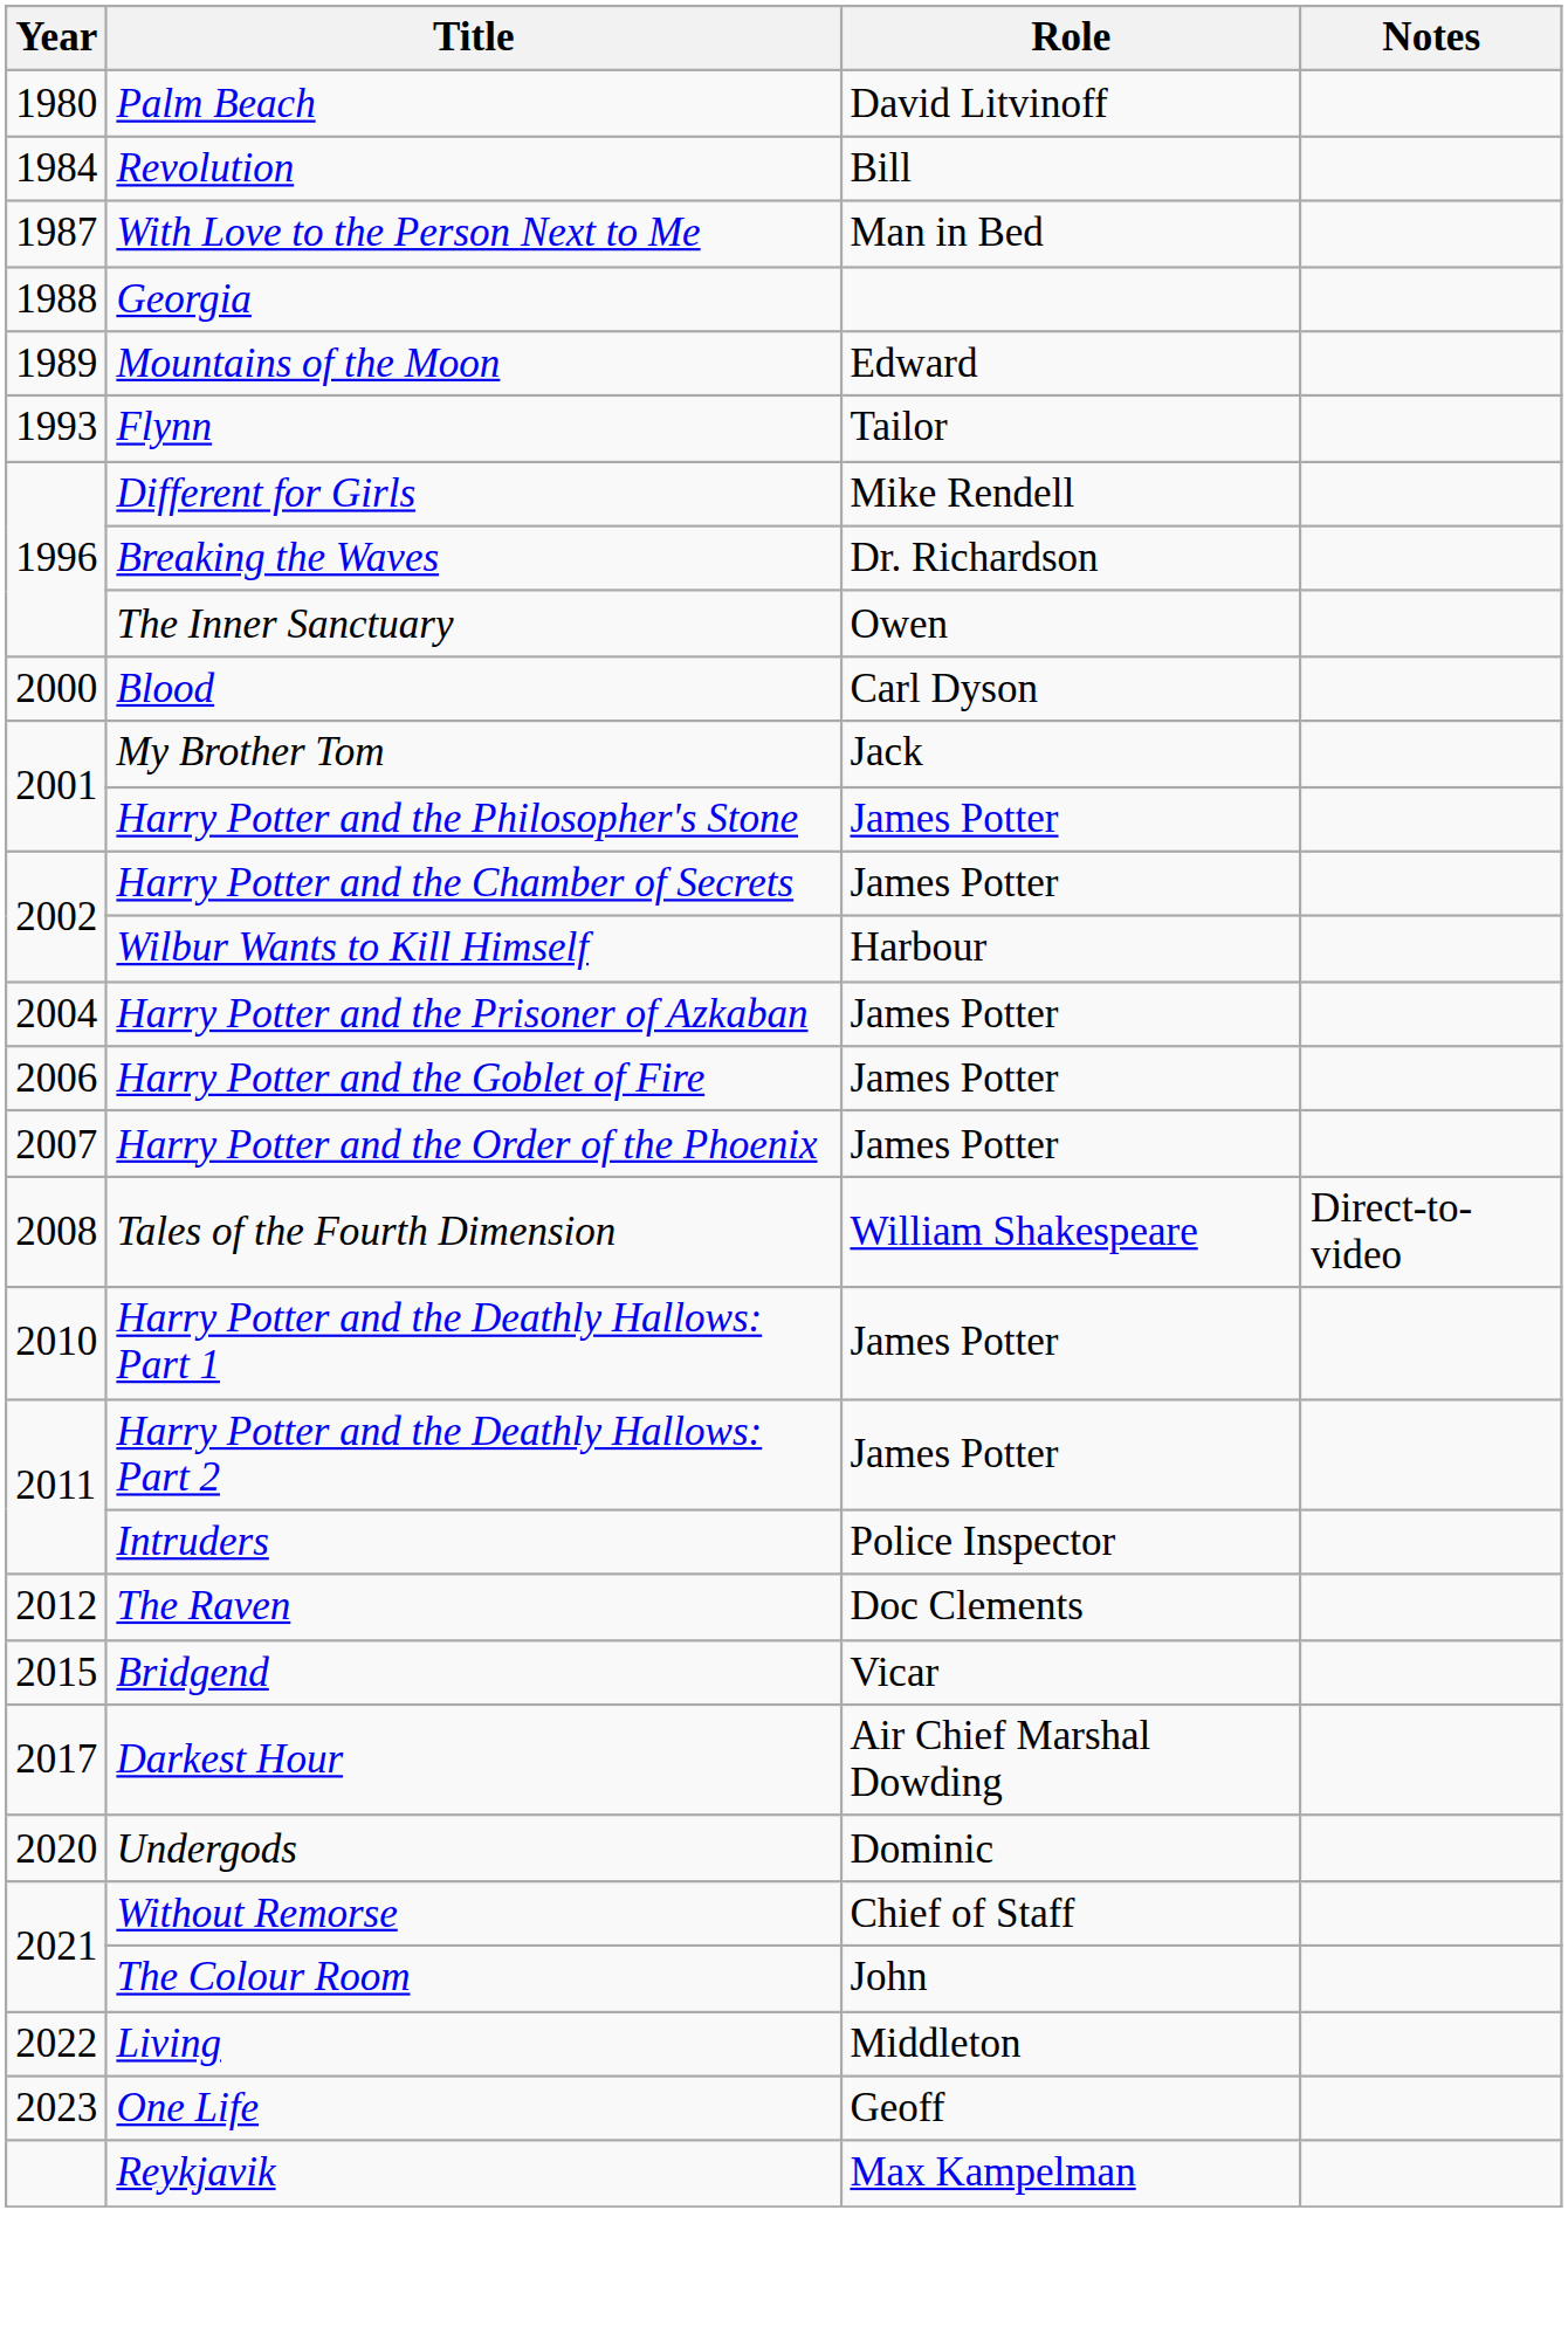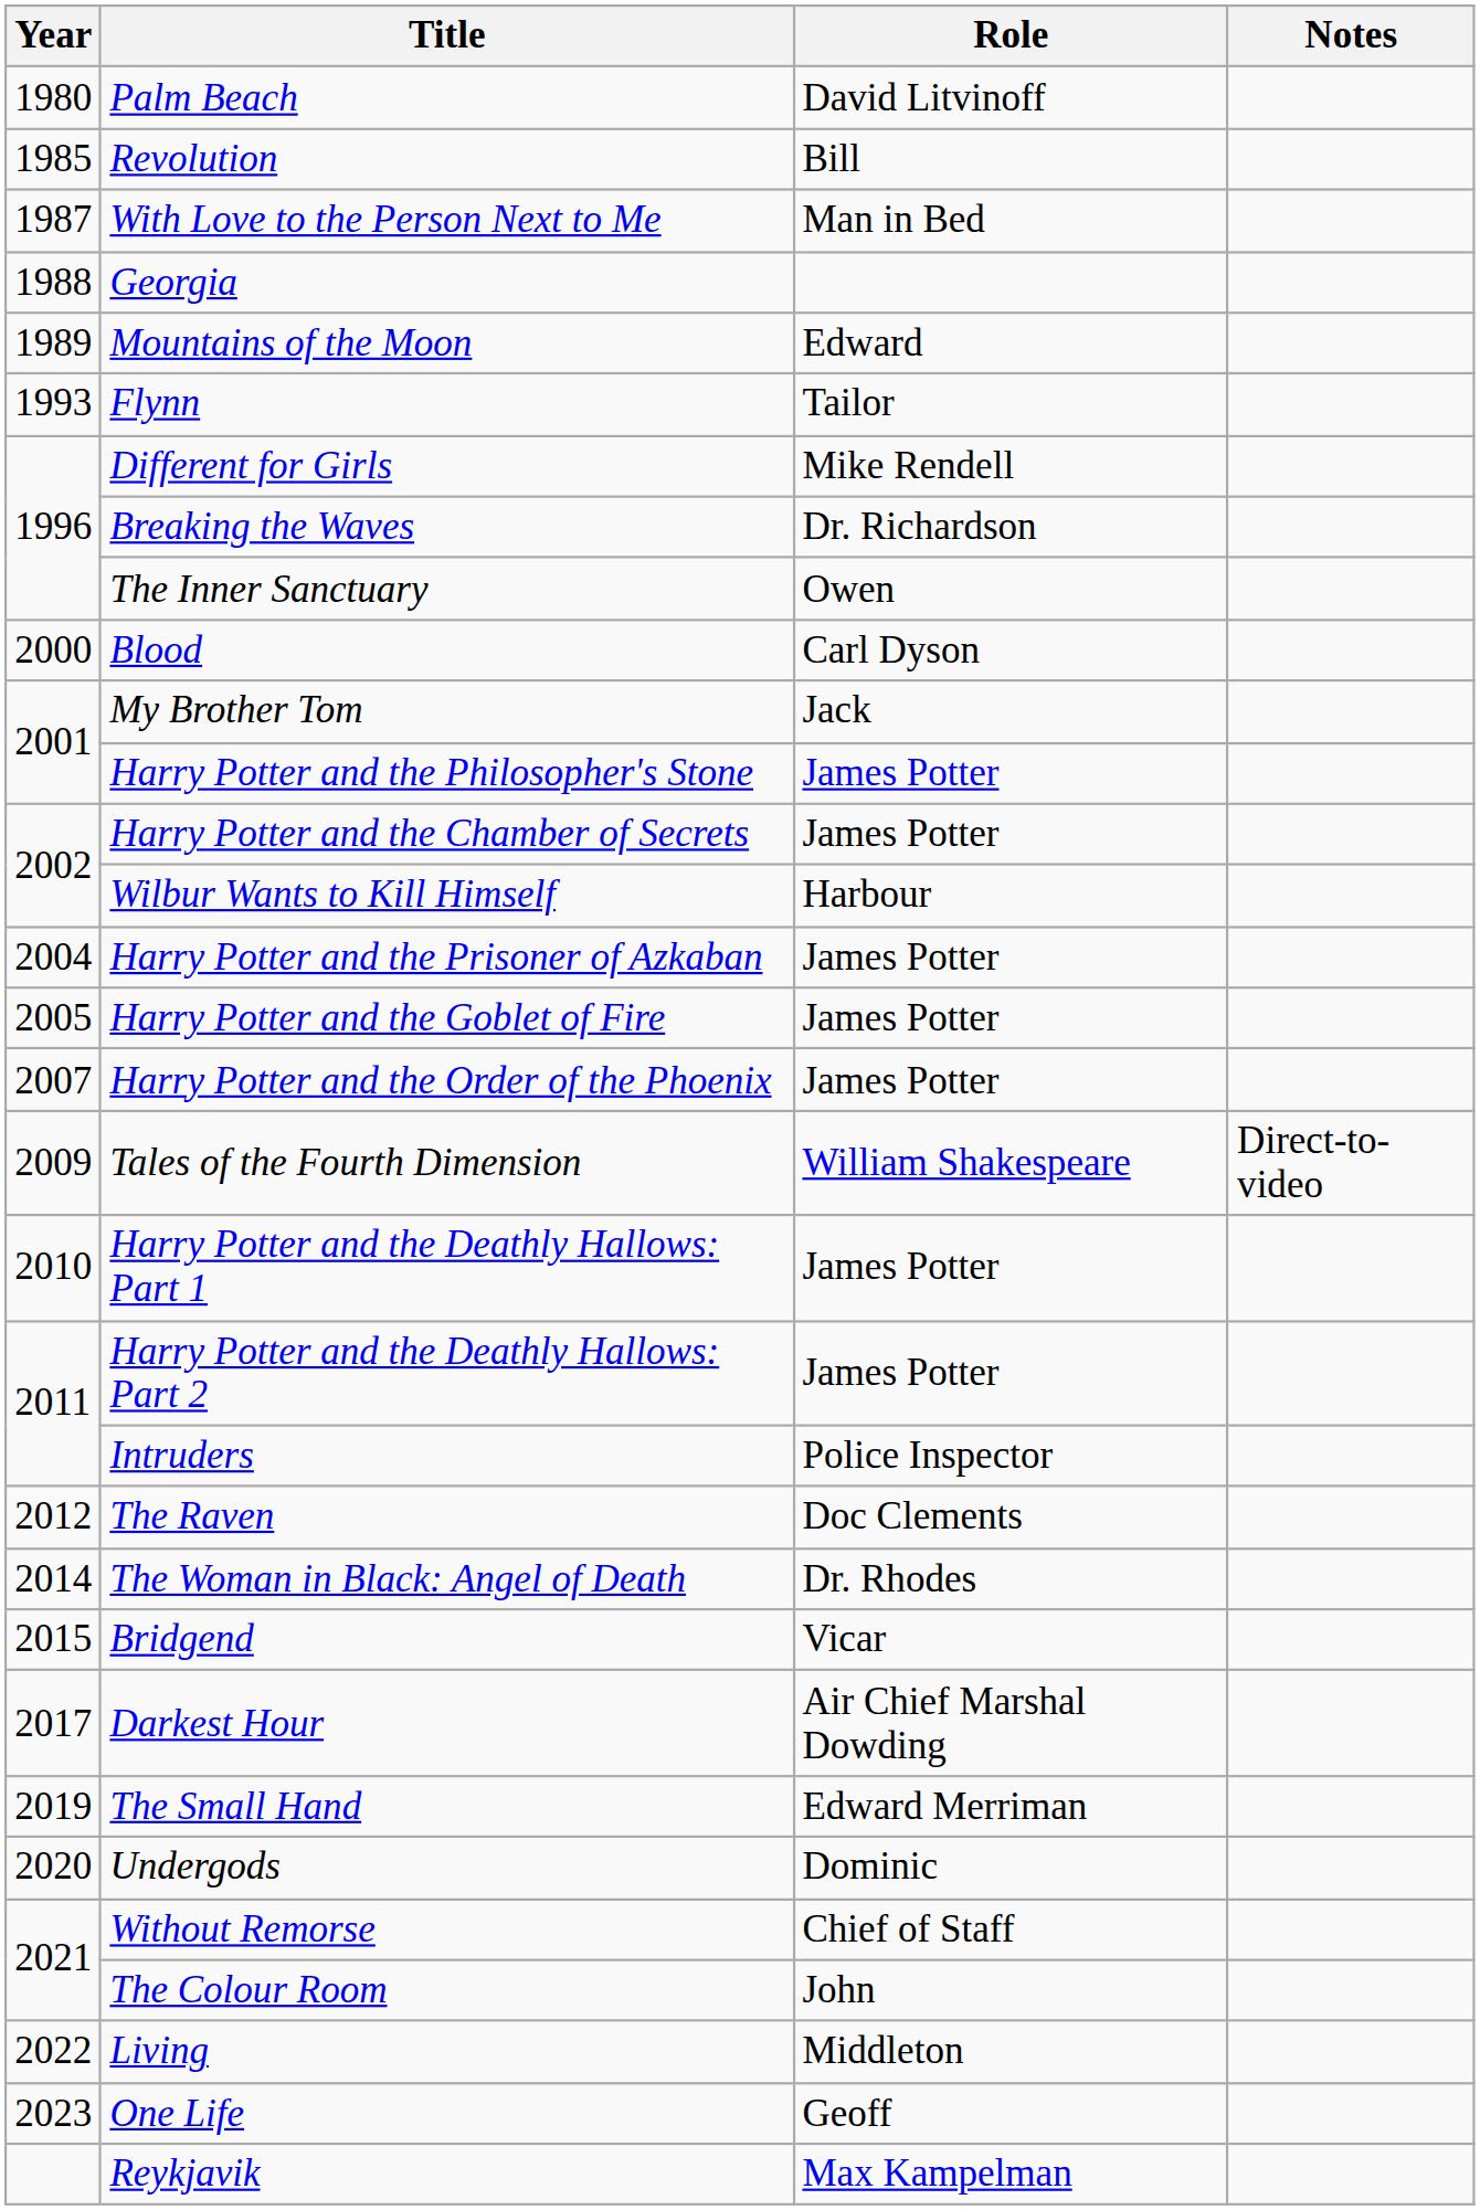Revolution | Year: 1984 -> 1985
Harry Potter and the Goblet of Fire | Year: 2006 -> 2005
Tales of the Fourth Dimension | Year: 2008 -> 2009
+ row: 2014 | The Woman in Black: Angel of Death | Dr. Rhodes
+ row: 2019 | The Small Hand | Edward Merriman
